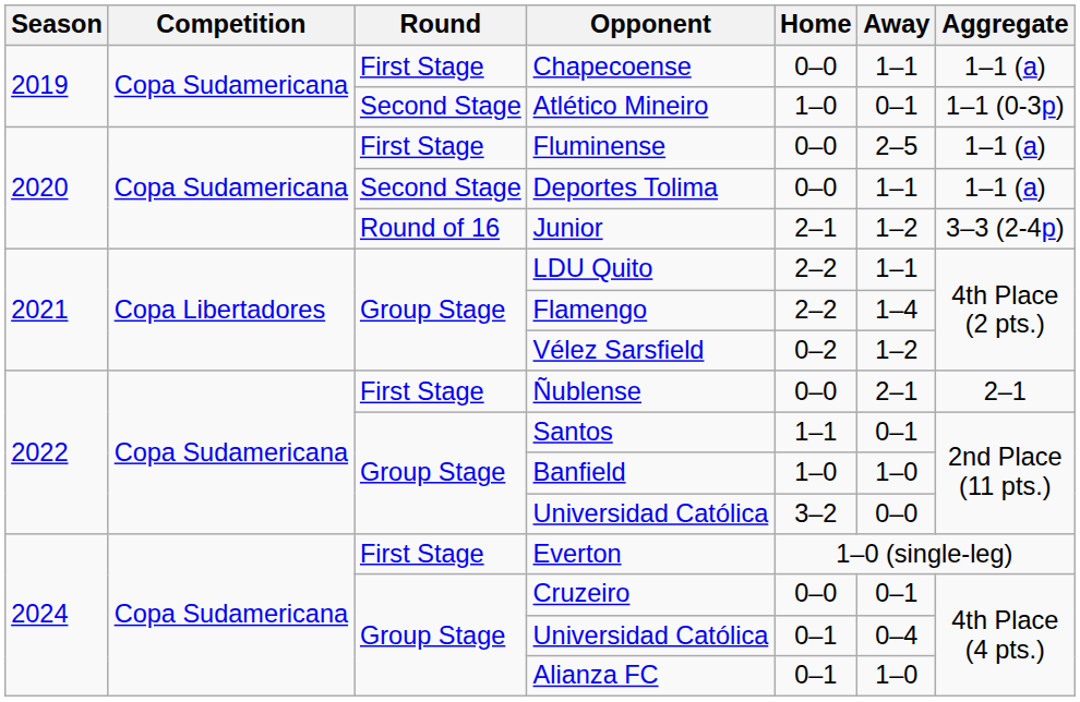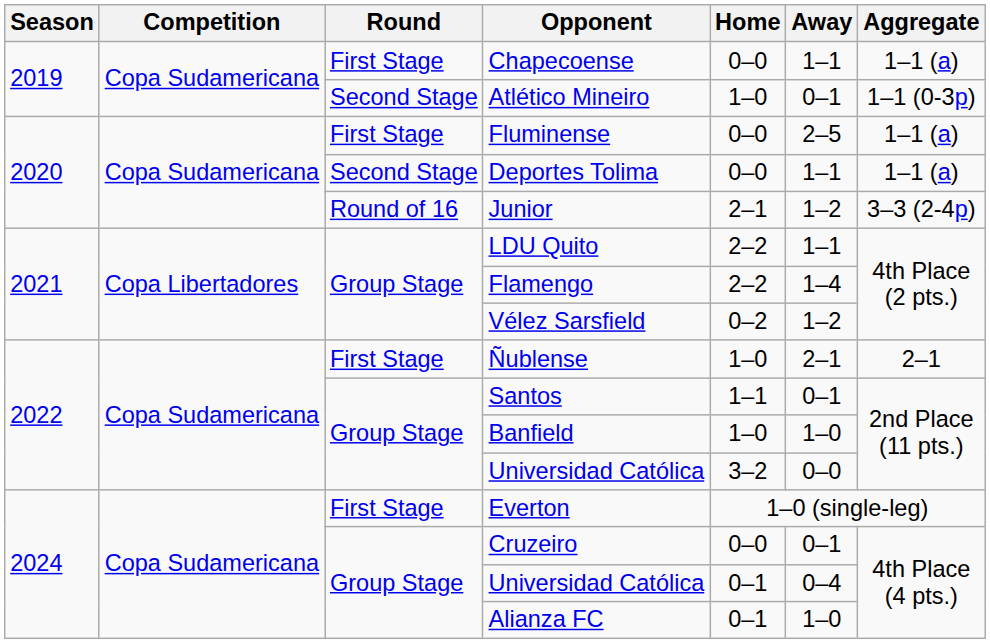Ñublense | Home: 0–0 -> 1–0
